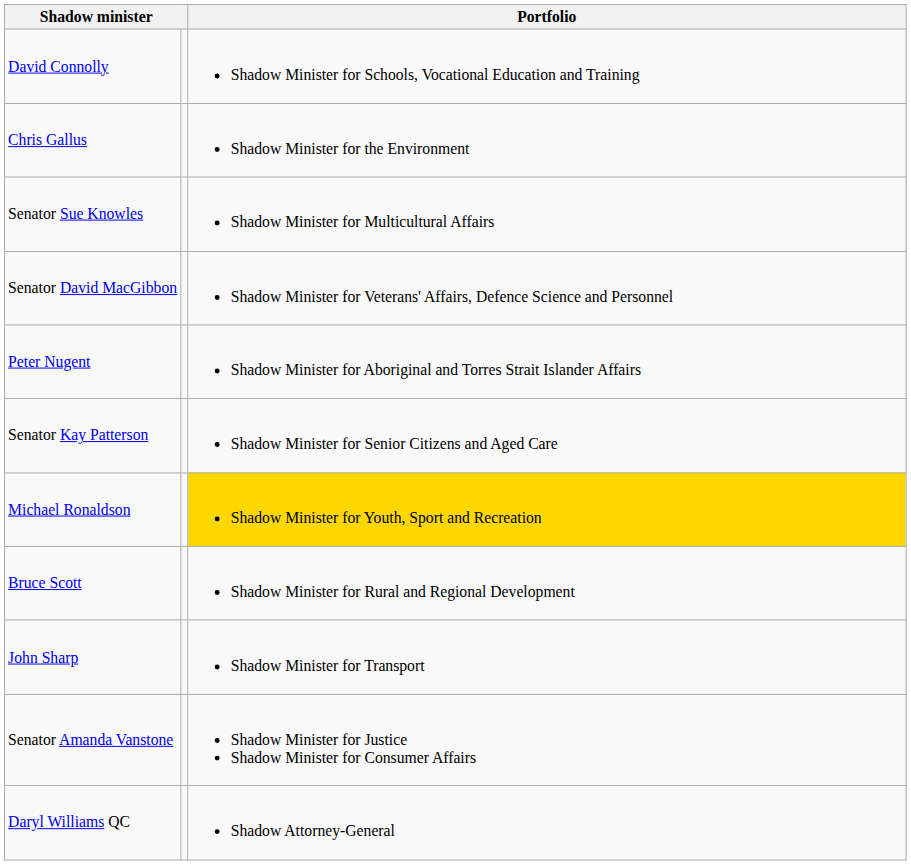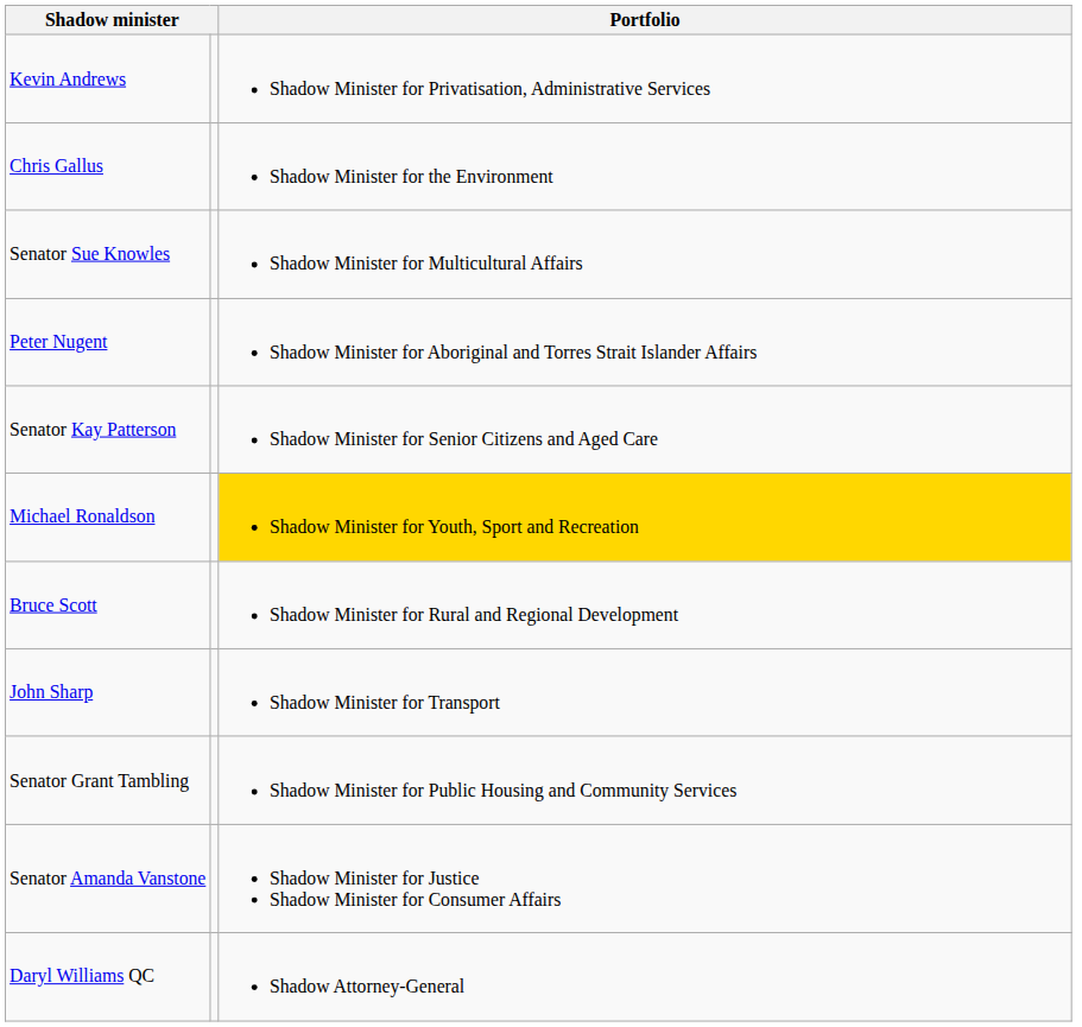+ row: Kevin Andrews | Shadow Minister for Privatisation, Administrative Services
- row: David Connolly | Shadow Minister for Schools, Vocational Education and Training
- row: Senator David MacGibbon | Shadow Minister for Veterans' Affairs, Defence Science and Personnel
+ row: Senator Grant Tambling | Shadow Minister for Public Housing and Community Services
